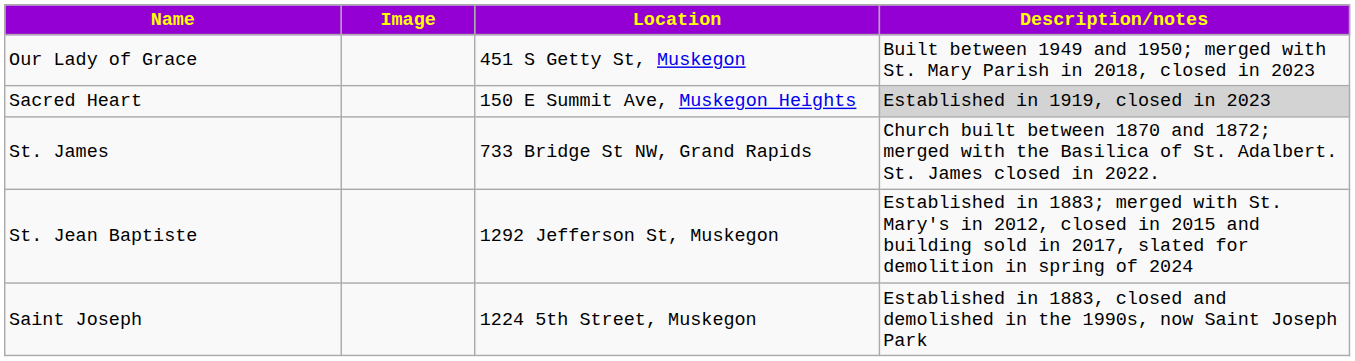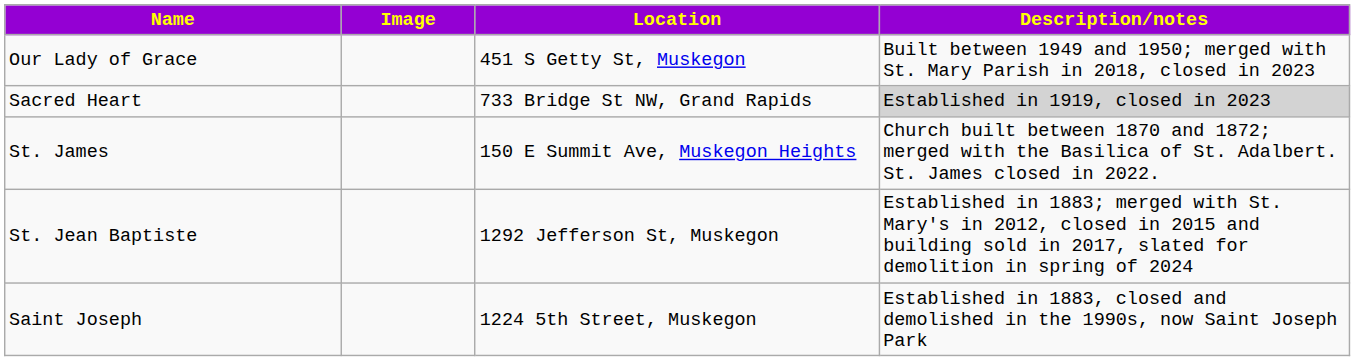Sacred Heart | Location: 150 E Summit Ave, Muskegon Heights -> 733 Bridge St NW, Grand Rapids
St. James | Location: 733 Bridge St NW, Grand Rapids -> 150 E Summit Ave, Muskegon Heights
